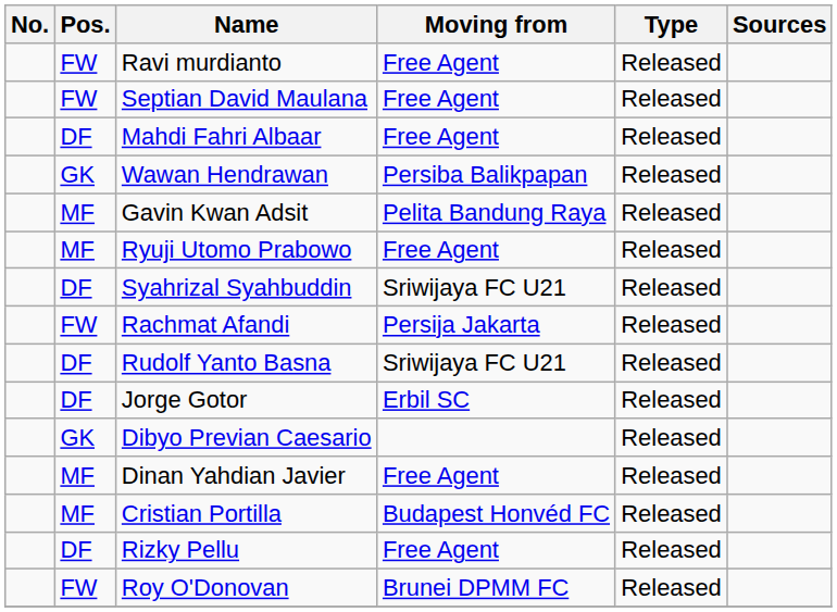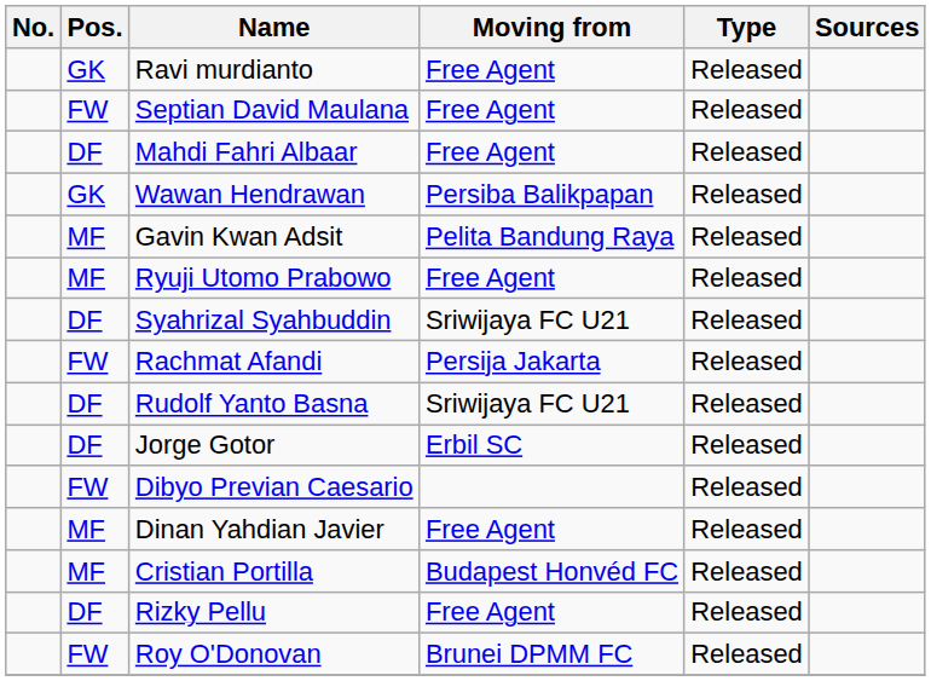Ravi murdianto | Pos.: FW -> GK
Dibyo Previan Caesario | Pos.: GK -> FW
